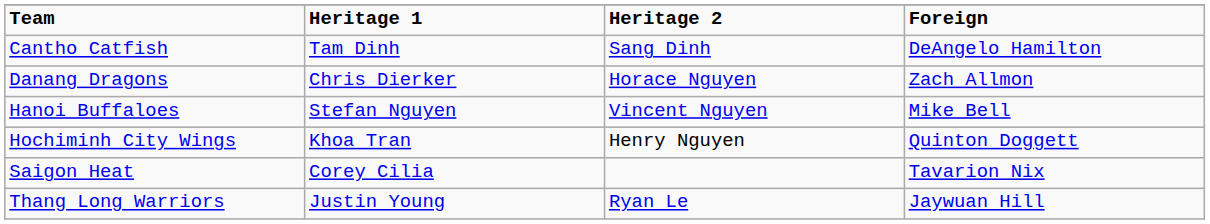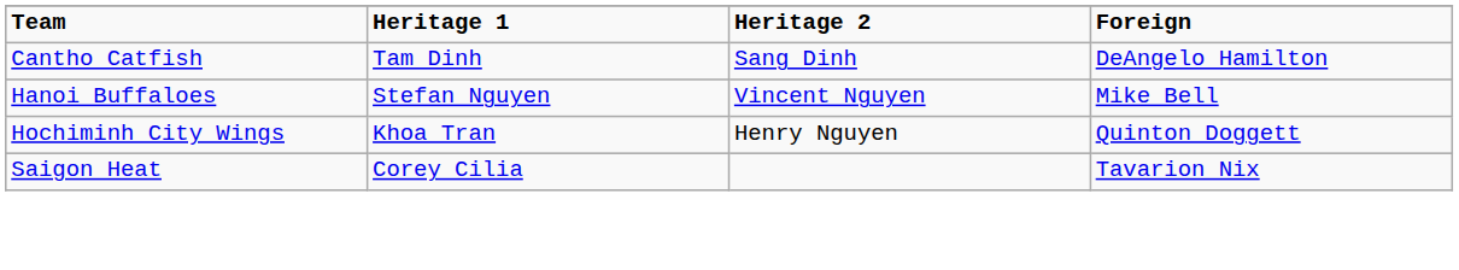- row: Danang Dragons | Chris Dierker | Horace Nguyen | Zach Allmon
- row: Thang Long Warriors | Justin Young | Ryan Le | Jaywuan Hill
